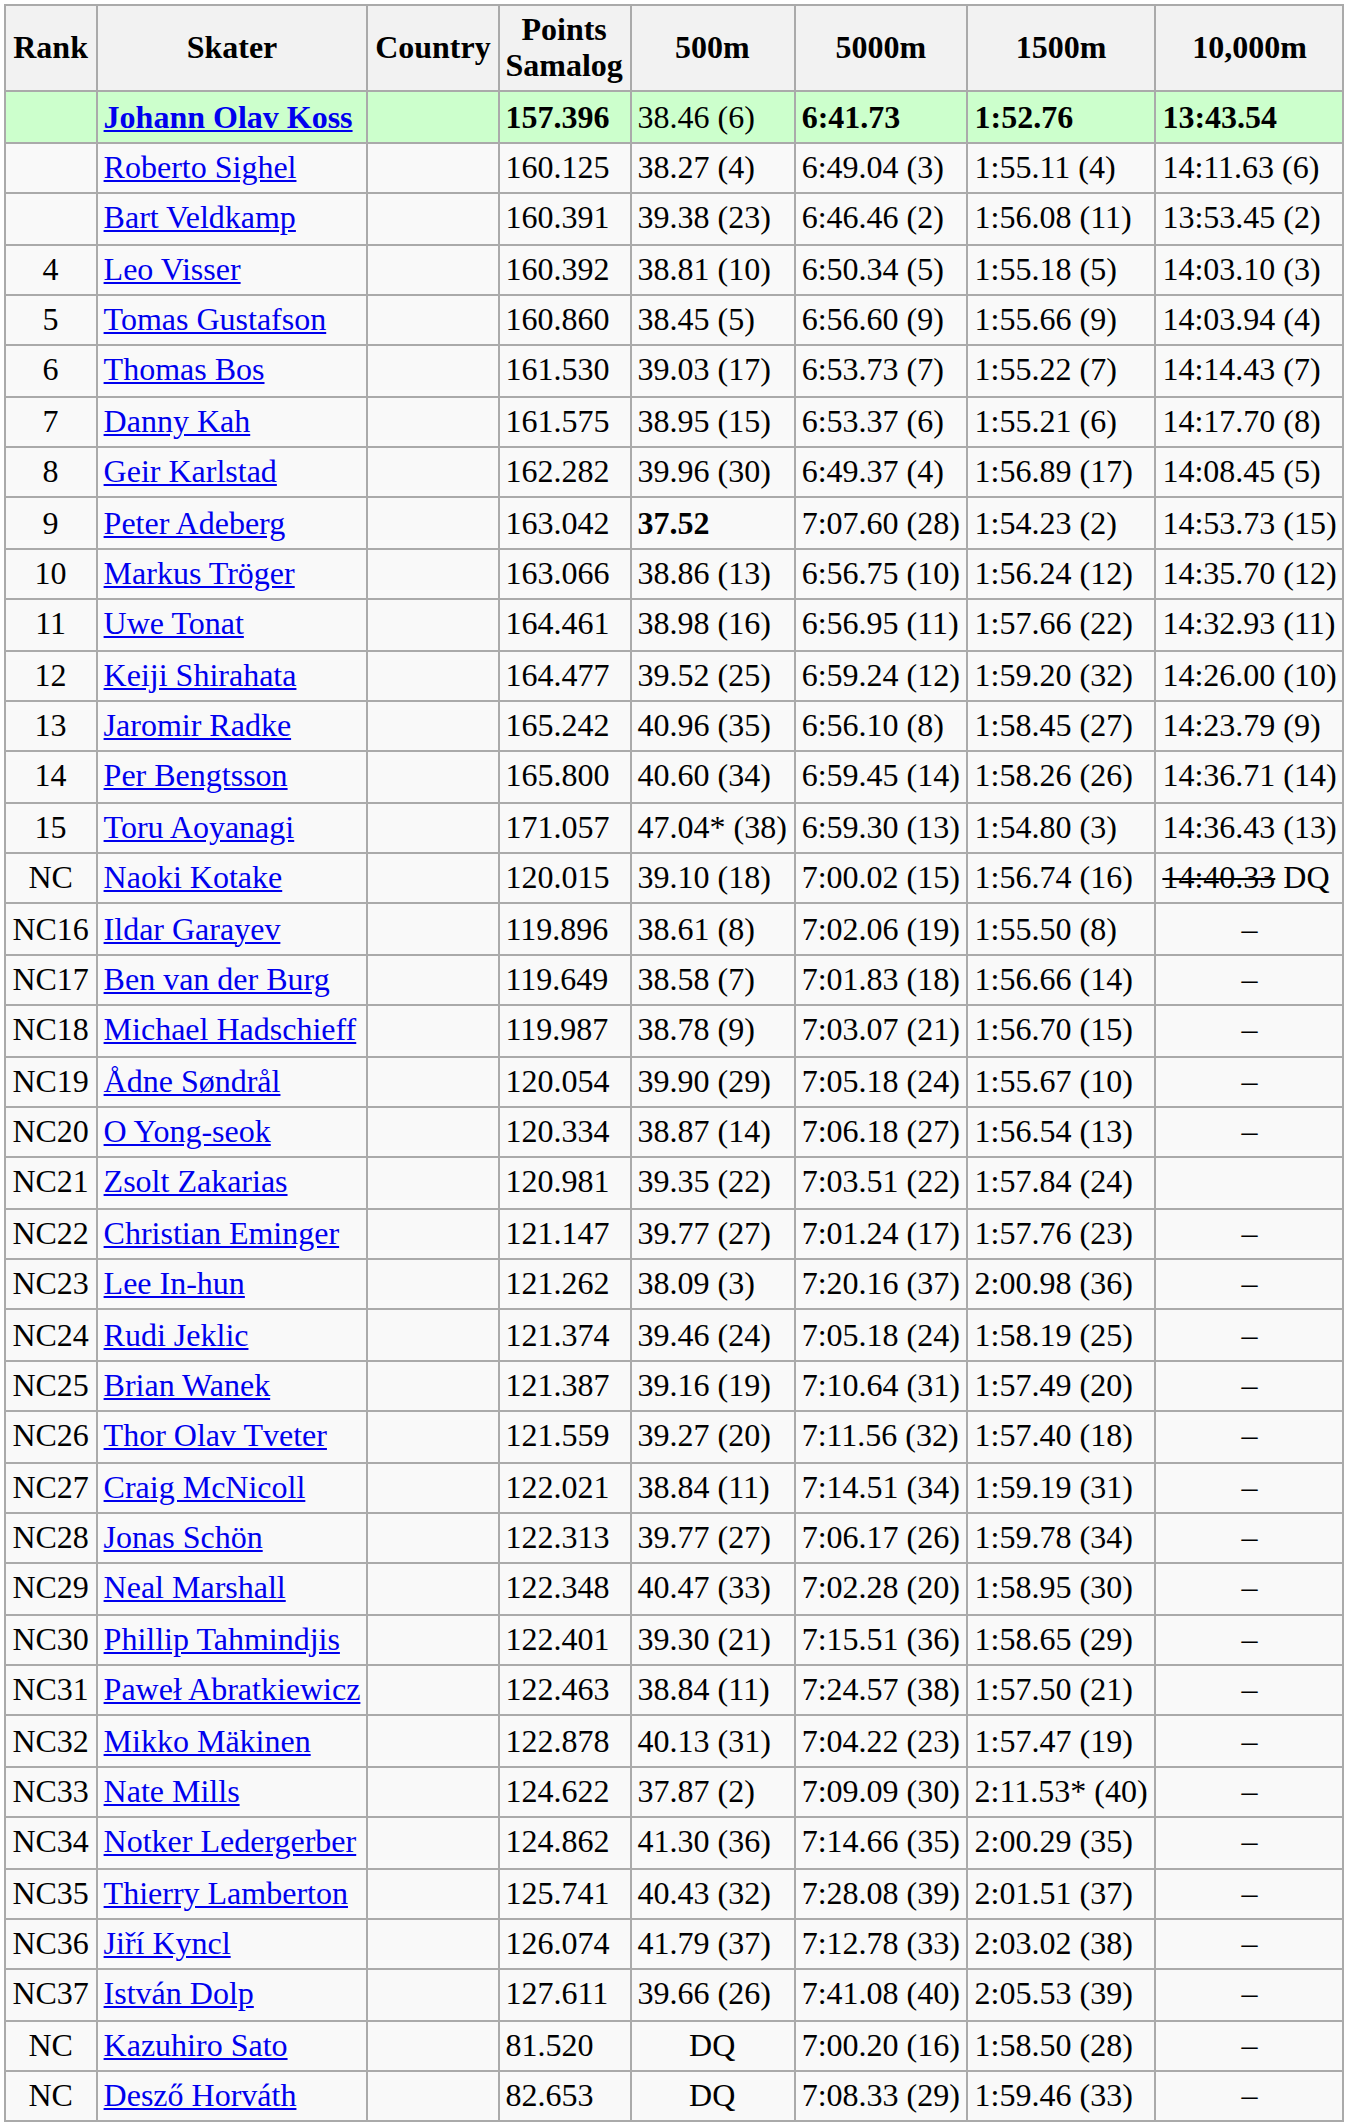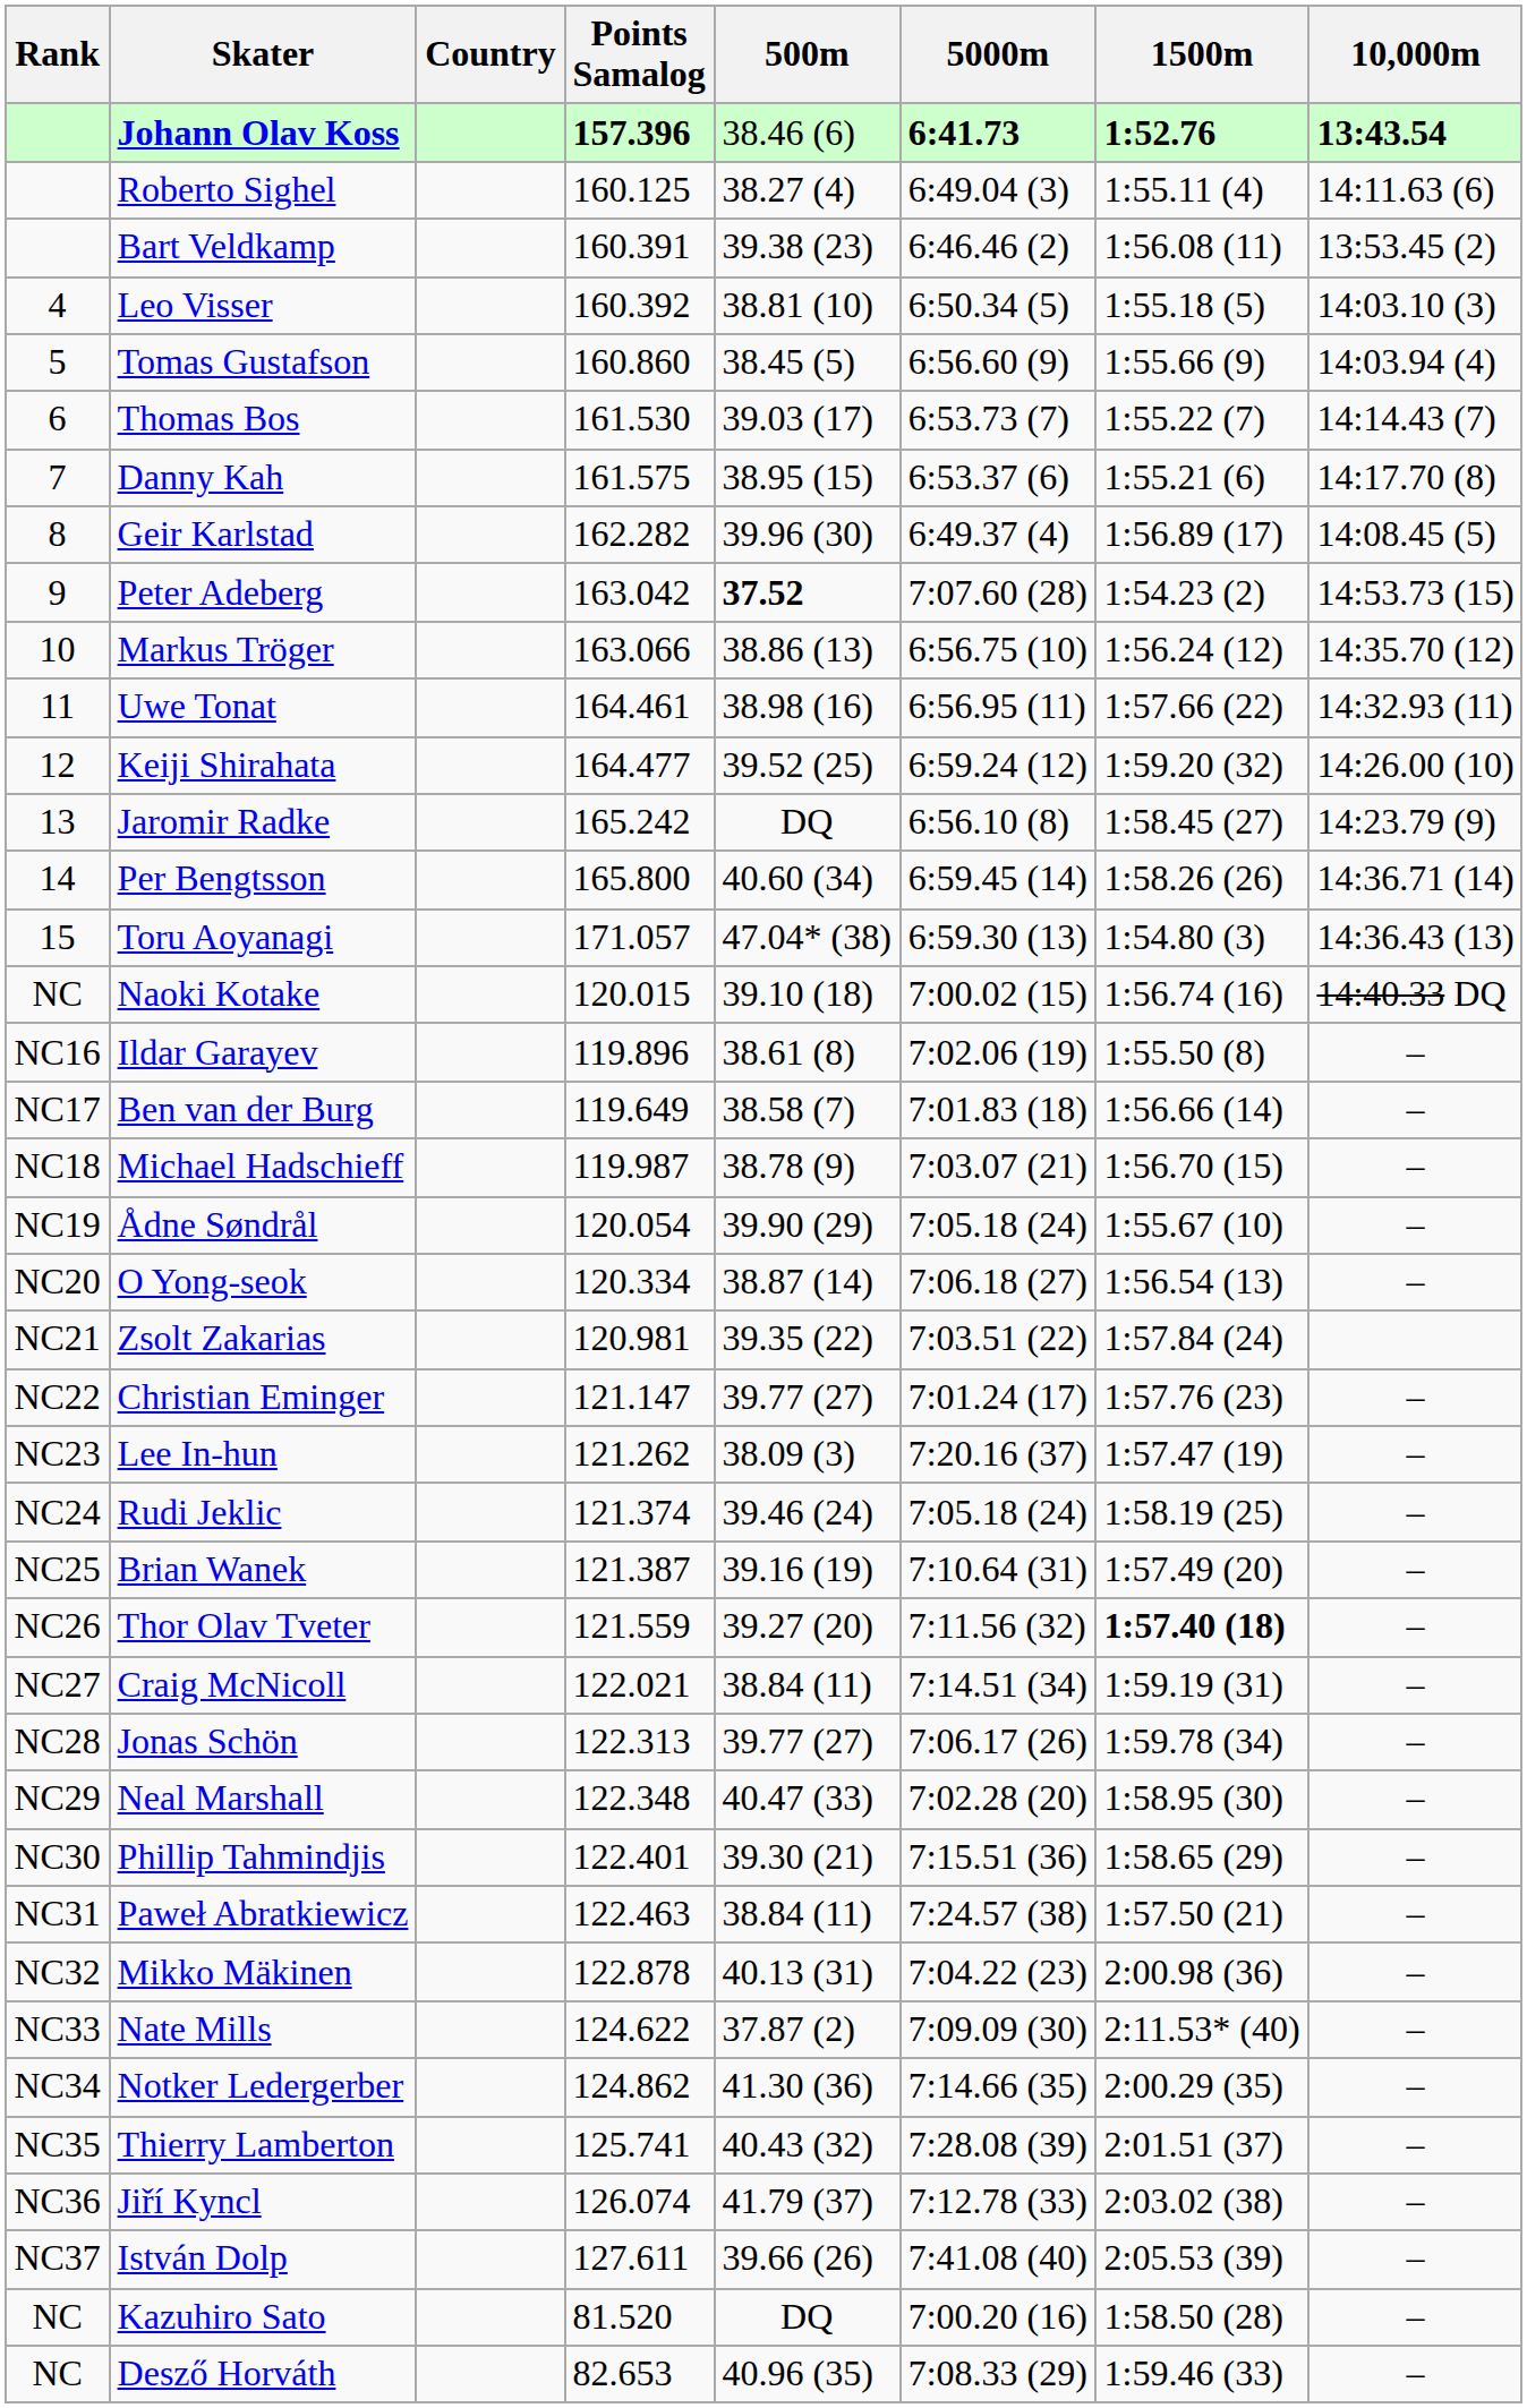Jaromir Radke | 500m: 40.96 (35) -> DQ
Lee In-hun | 1500m: 2:00.98 (36) -> 1:57.47 (19)
Thor Olav Tveter | 1500m: normal -> bold
Mikko Mäkinen | 1500m: 1:57.47 (19) -> 2:00.98 (36)
Desző Horváth | 500m: DQ -> 40.96 (35)
